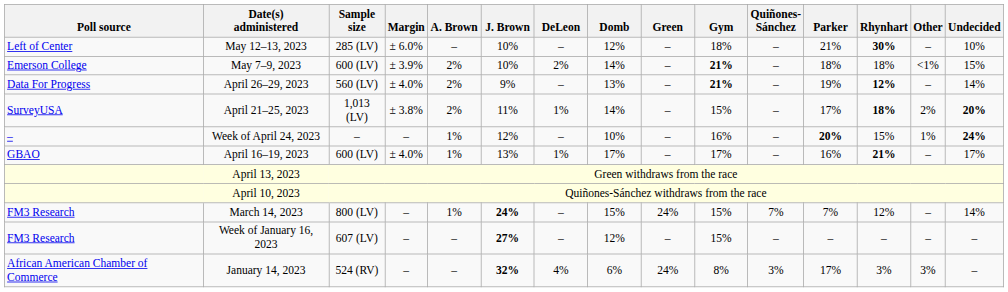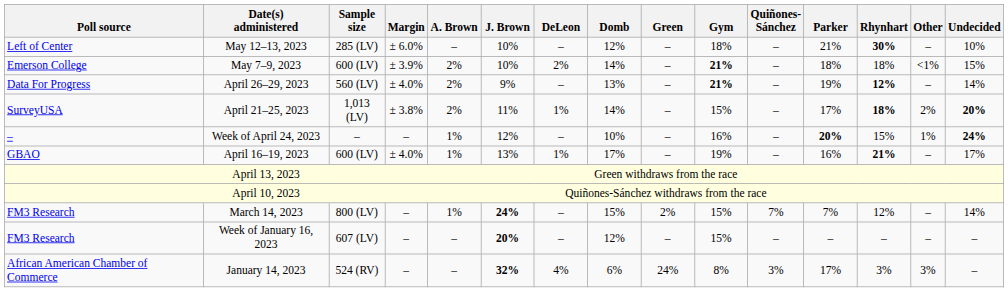April 16–19, 2023 | Gym: 17% -> 19%
March 14, 2023 | Green: 24% -> 2%
Week of January 16, 2023 | J. Brown: 27% -> 20%
